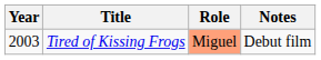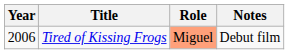Tired of Kissing Frogs | Year: 2003 -> 2006
